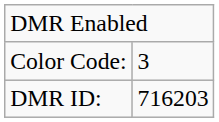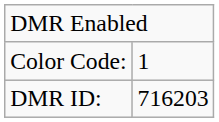Color Code: | column 2: 3 -> 1
